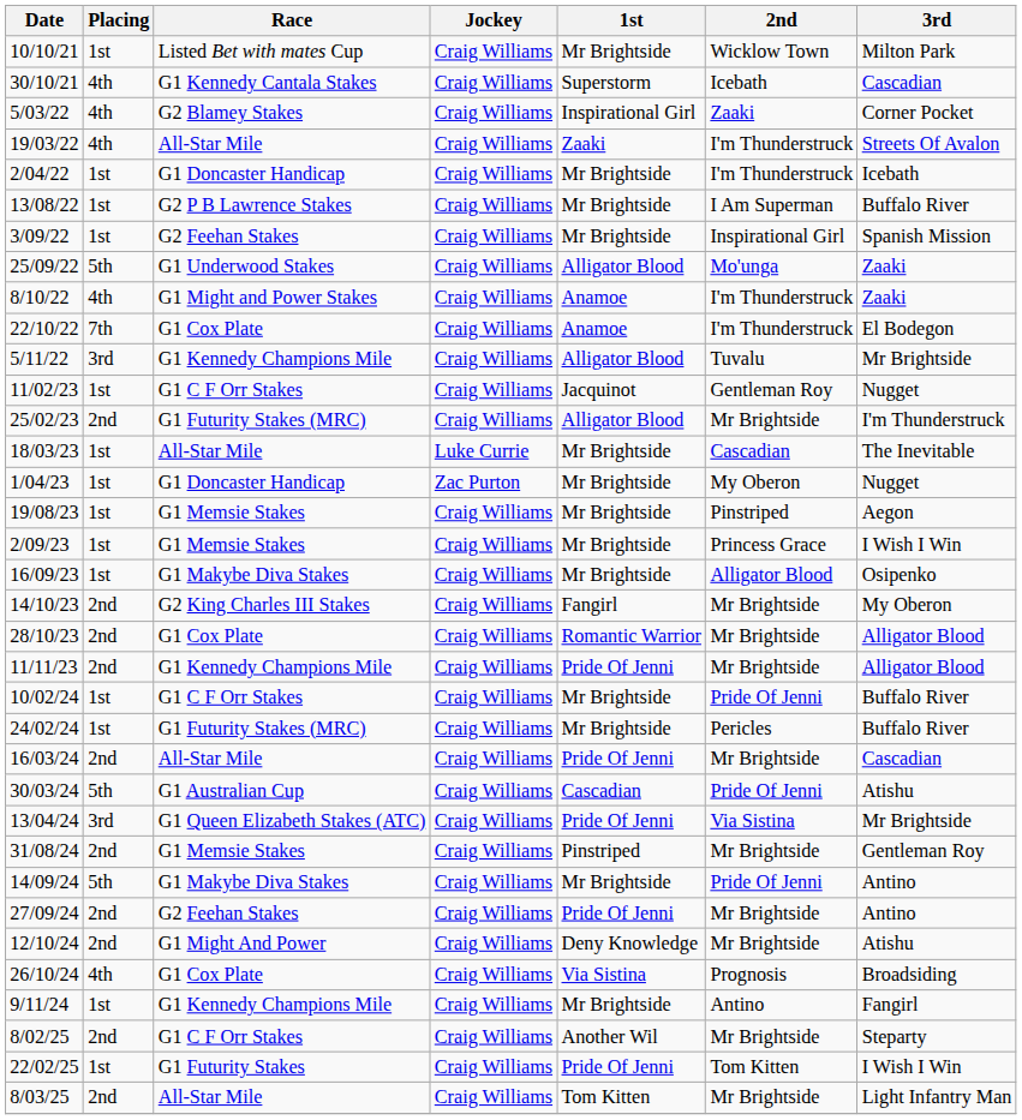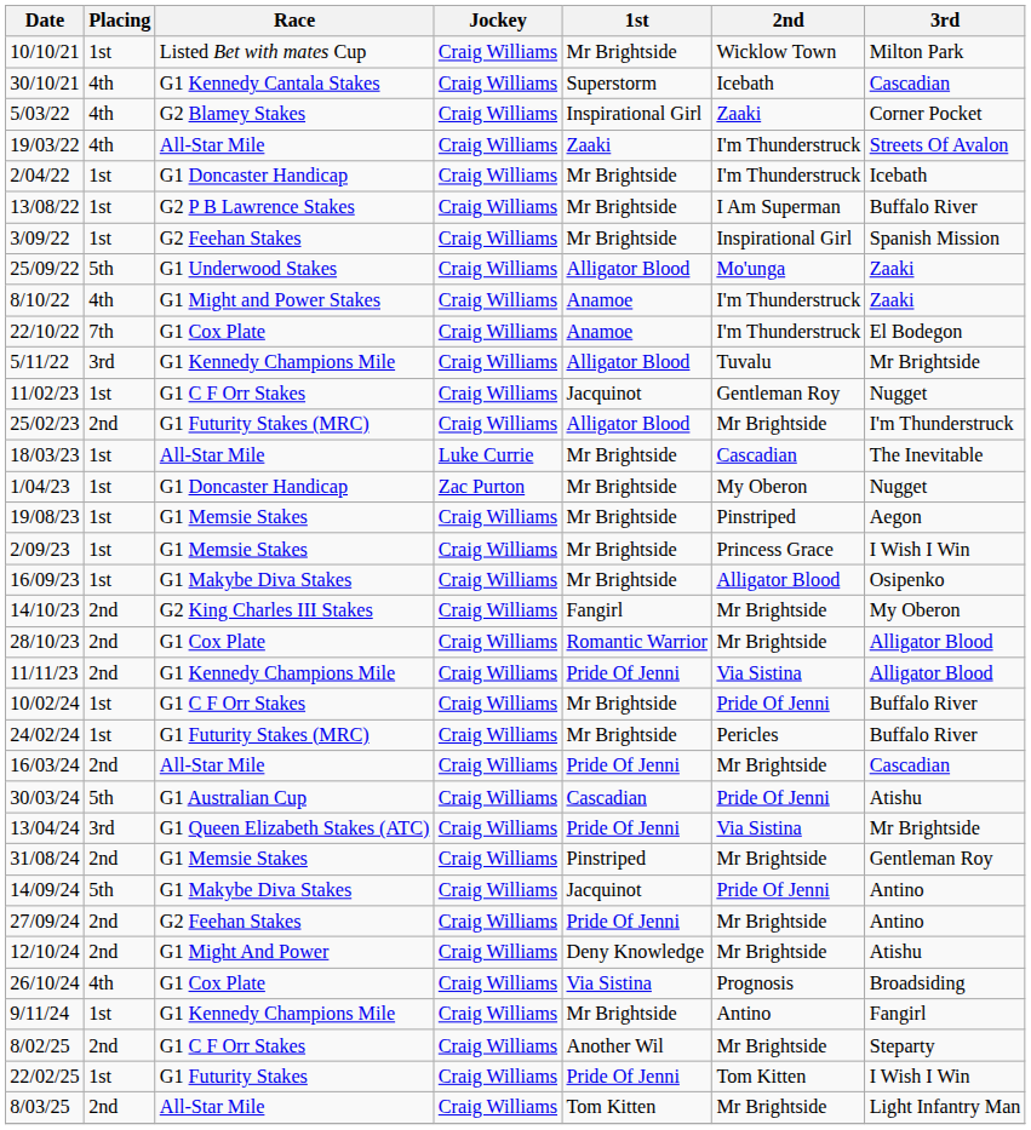11/11/23 | 2nd: Mr Brightside -> Via Sistina
14/09/24 | 1st: Mr Brightside -> Jacquinot
